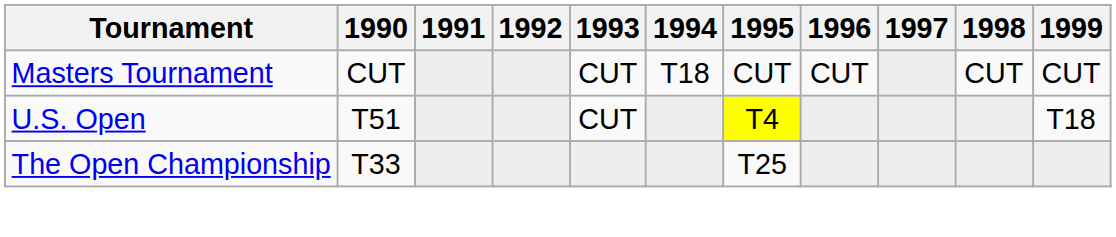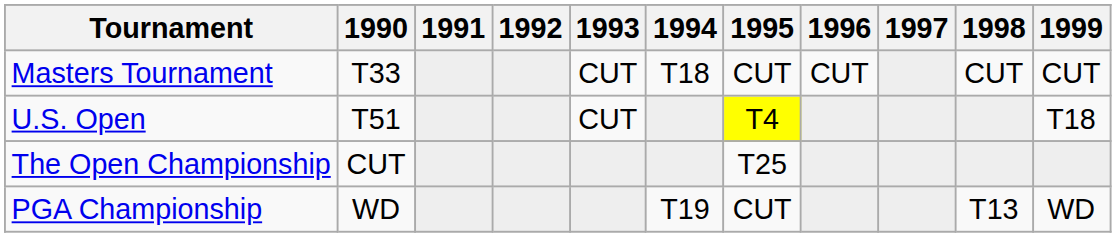Masters Tournament | 1990: CUT -> T33
The Open Championship | 1990: T33 -> CUT
+ row: PGA Championship | WD | T19 | CUT | T13 | WD
